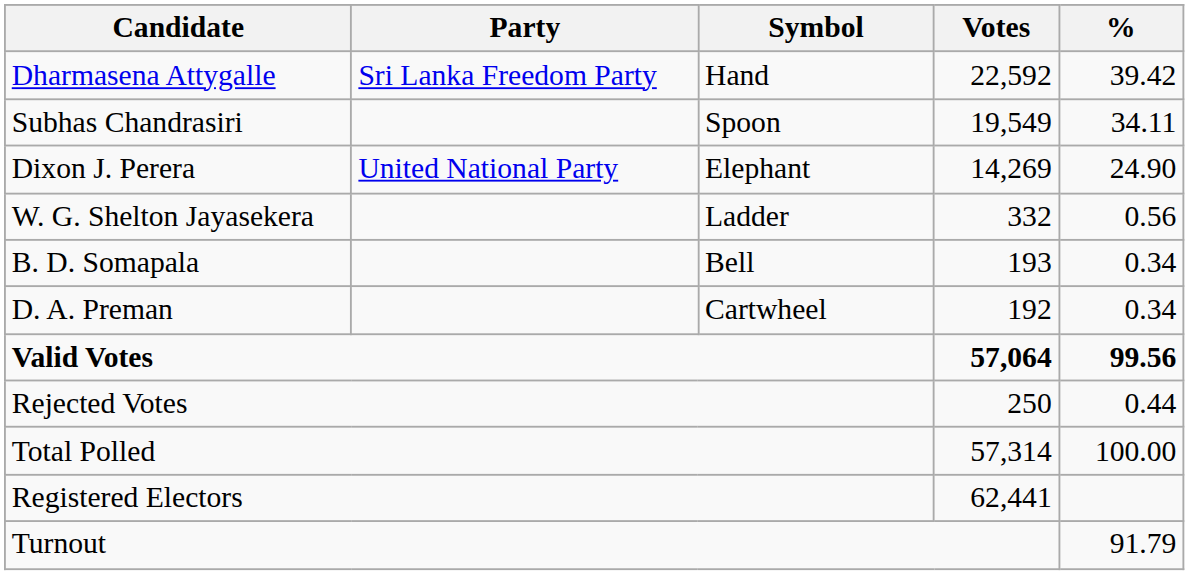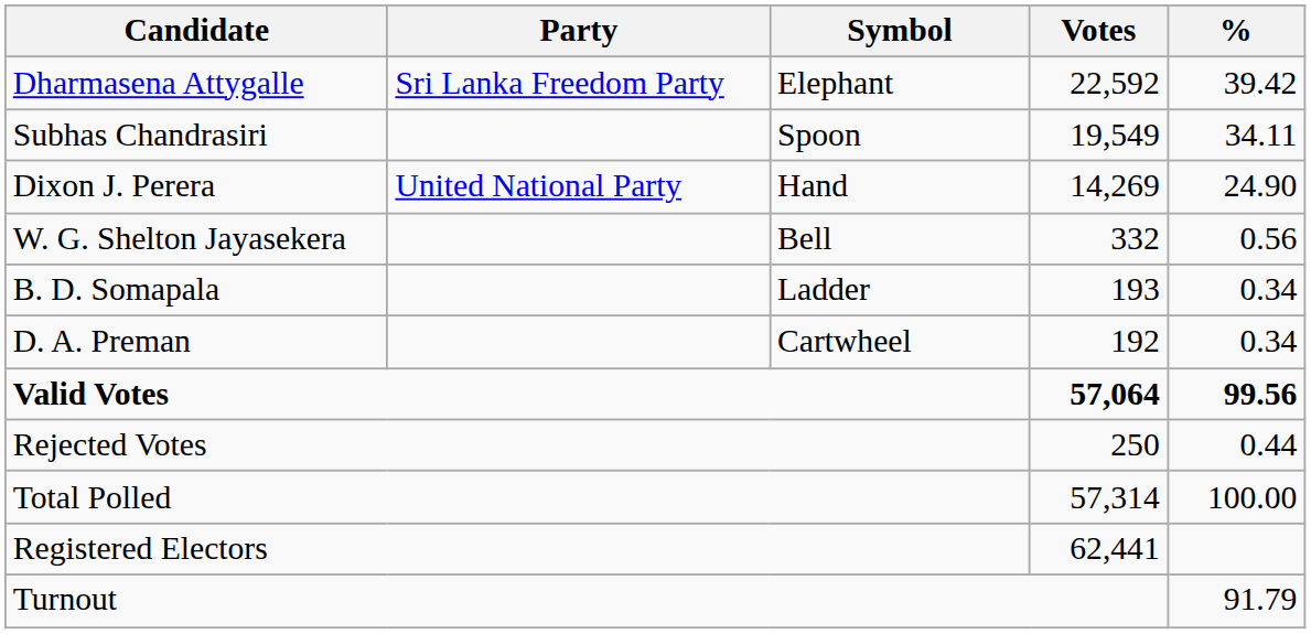Dharmasena Attygalle | Symbol: Hand -> Elephant
Dixon J. Perera | Symbol: Elephant -> Hand
W. G. Shelton Jayasekera | Symbol: Ladder -> Bell
B. D. Somapala | Symbol: Bell -> Ladder
